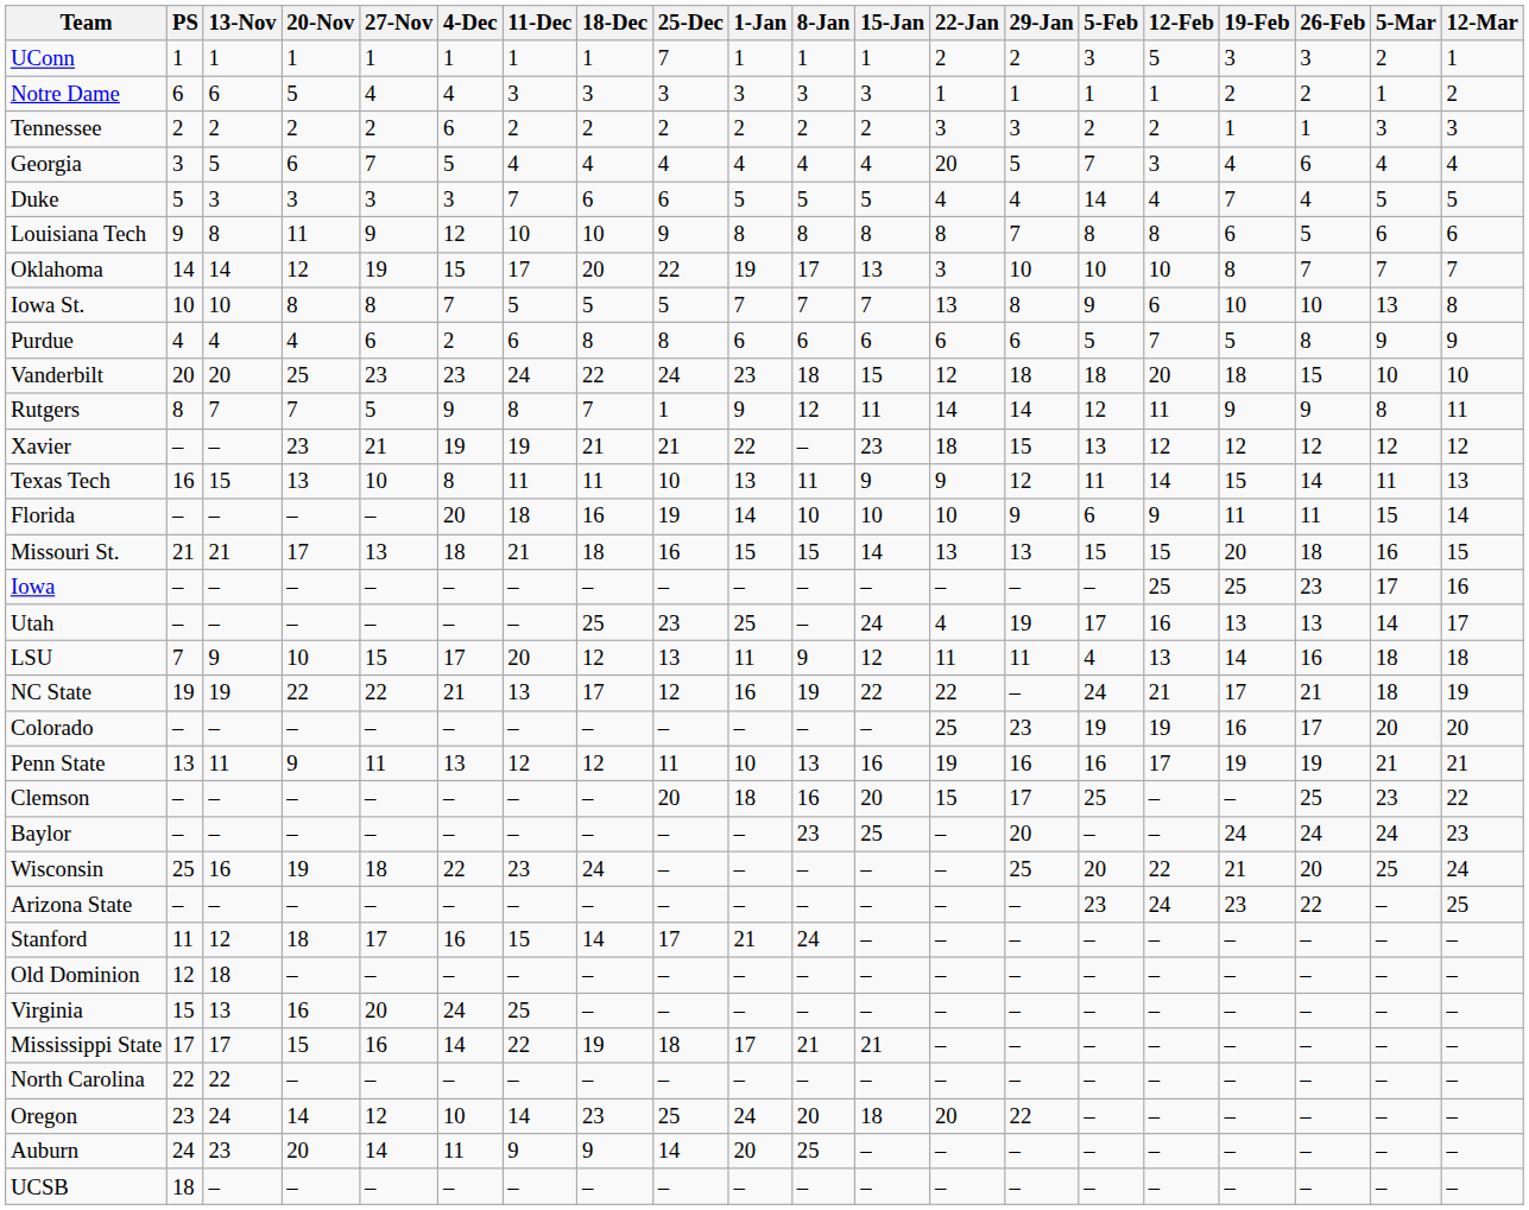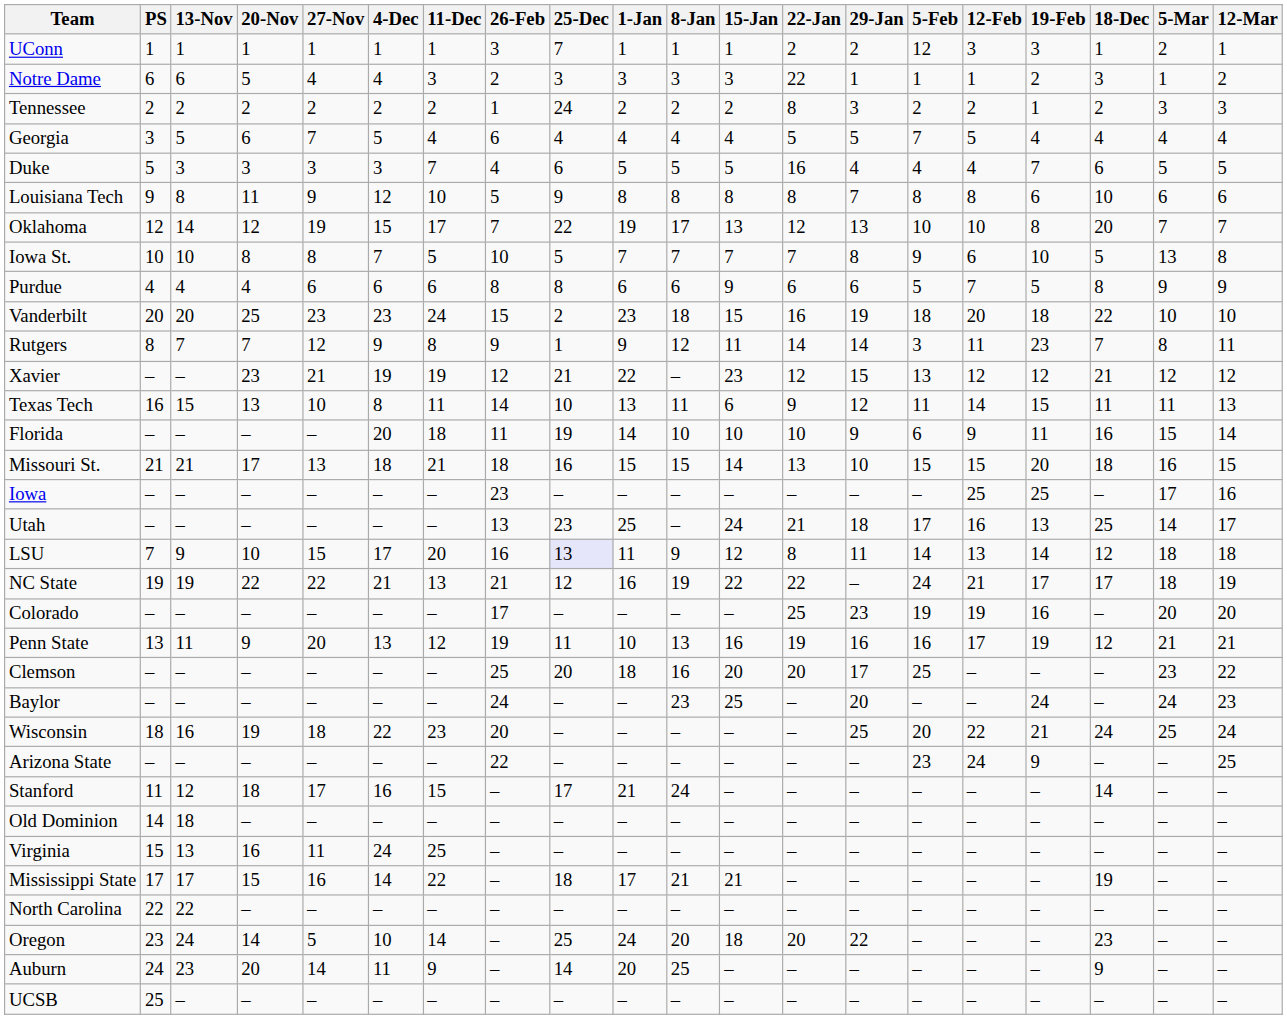columns swapped: 18-Dec <-> 26-Feb
UConn | 5-Feb: 3 -> 12
UConn | 12-Feb: 5 -> 3
Notre Dame | 22-Jan: 1 -> 22
Tennessee | 4-Dec: 6 -> 2
Tennessee | 25-Dec: 2 -> 24
Tennessee | 22-Jan: 3 -> 8
Georgia | 22-Jan: 20 -> 5
Georgia | 12-Feb: 3 -> 5
Duke | 22-Jan: 4 -> 16
Duke | 5-Feb: 14 -> 4
Oklahoma | PS: 14 -> 12
Oklahoma | 22-Jan: 3 -> 12
Oklahoma | 29-Jan: 10 -> 13
Iowa St. | 22-Jan: 13 -> 7
Purdue | 4-Dec: 2 -> 6
Purdue | 15-Jan: 6 -> 9
Vanderbilt | 25-Dec: 24 -> 2
Vanderbilt | 22-Jan: 12 -> 16
Vanderbilt | 29-Jan: 18 -> 19
Rutgers | 27-Nov: 5 -> 12
Rutgers | 5-Feb: 12 -> 3
Rutgers | 19-Feb: 9 -> 23
Xavier | 22-Jan: 18 -> 12
Texas Tech | 15-Jan: 9 -> 6
Missouri St. | 29-Jan: 13 -> 10
Utah | 22-Jan: 4 -> 21
Utah | 29-Jan: 19 -> 18
LSU | 25-Dec: no background -> lavender background
LSU | 22-Jan: 11 -> 8
LSU | 5-Feb: 4 -> 14
Penn State | 27-Nov: 11 -> 20
Clemson | 22-Jan: 15 -> 20
Wisconsin | PS: 25 -> 18
Arizona State | 19-Feb: 23 -> 9
Old Dominion | PS: 12 -> 14
Virginia | 27-Nov: 20 -> 11
Oregon | 27-Nov: 12 -> 5
UCSB | PS: 18 -> 25
